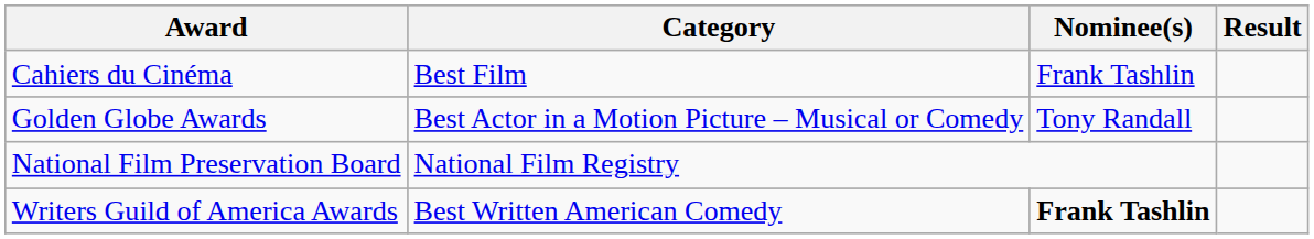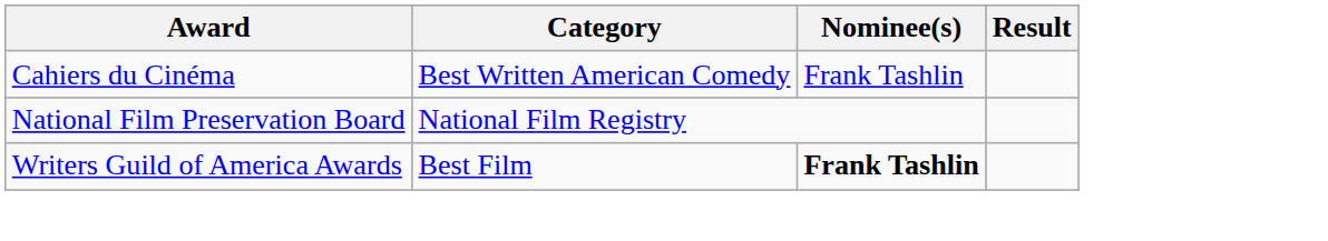Cahiers du Cinéma | Category: Best Film -> Best Written American Comedy
- row: Golden Globe Awards | Best Actor in a Motion Picture – Musical or Comedy | Tony Randall
Writers Guild of America Awards | Category: Best Written American Comedy -> Best Film
